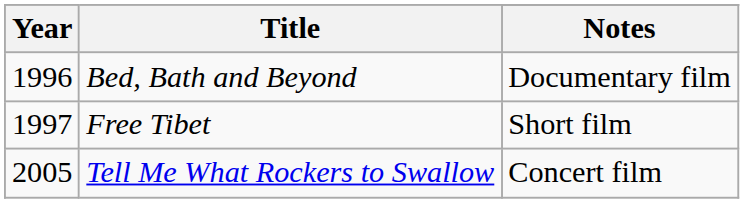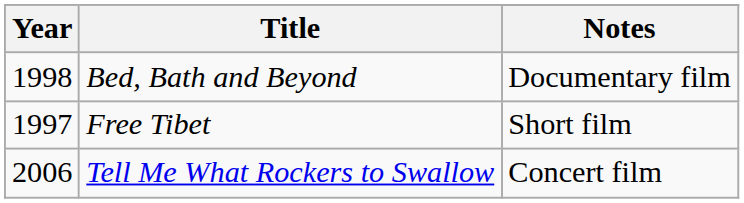Bed, Bath and Beyond | Year: 1996 -> 1998
Tell Me What Rockers to Swallow | Year: 2005 -> 2006
